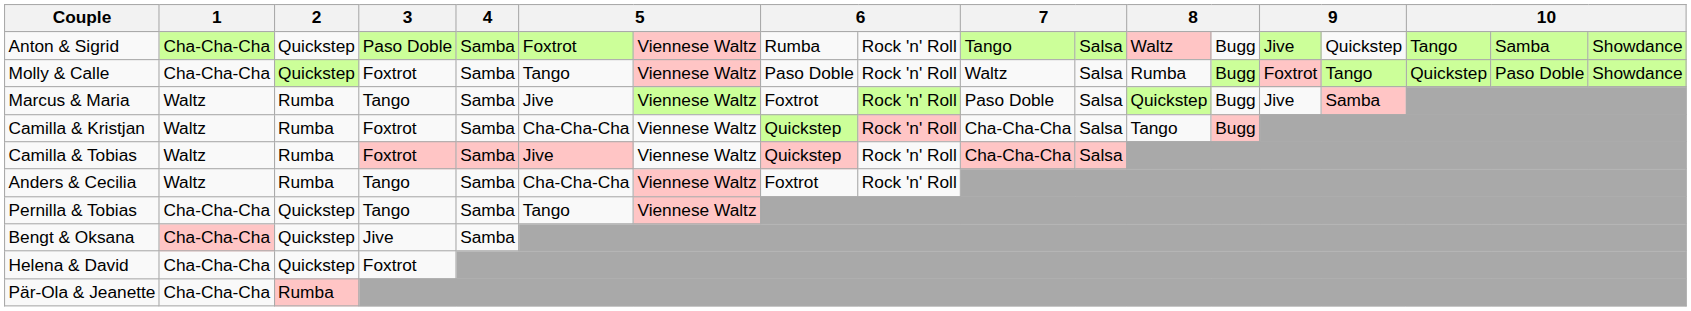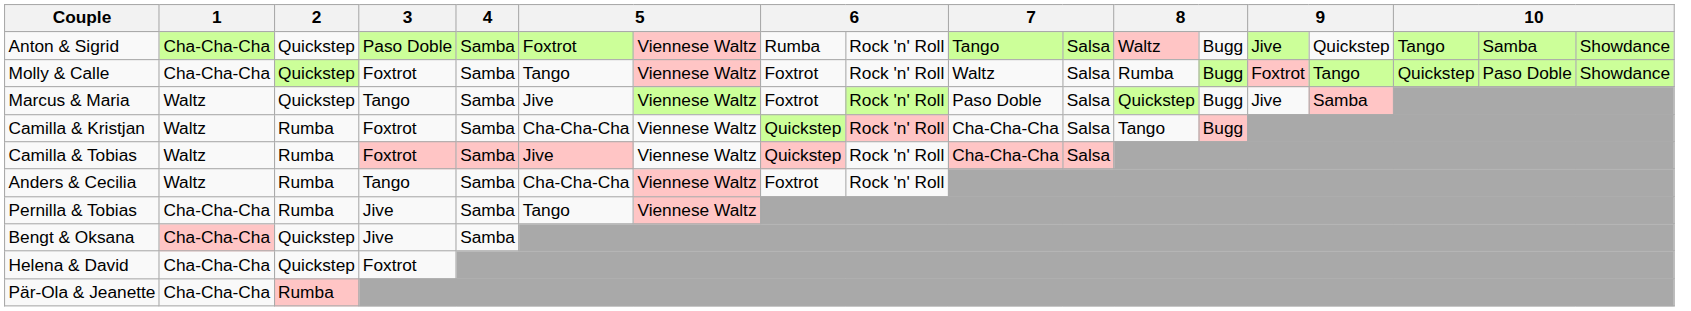Molly & Calle | column 8: Paso Doble -> Foxtrot
Marcus & Maria | 2: Rumba -> Quickstep
Pernilla & Tobias | 2: Quickstep -> Rumba
Pernilla & Tobias | 3: Tango -> Jive
